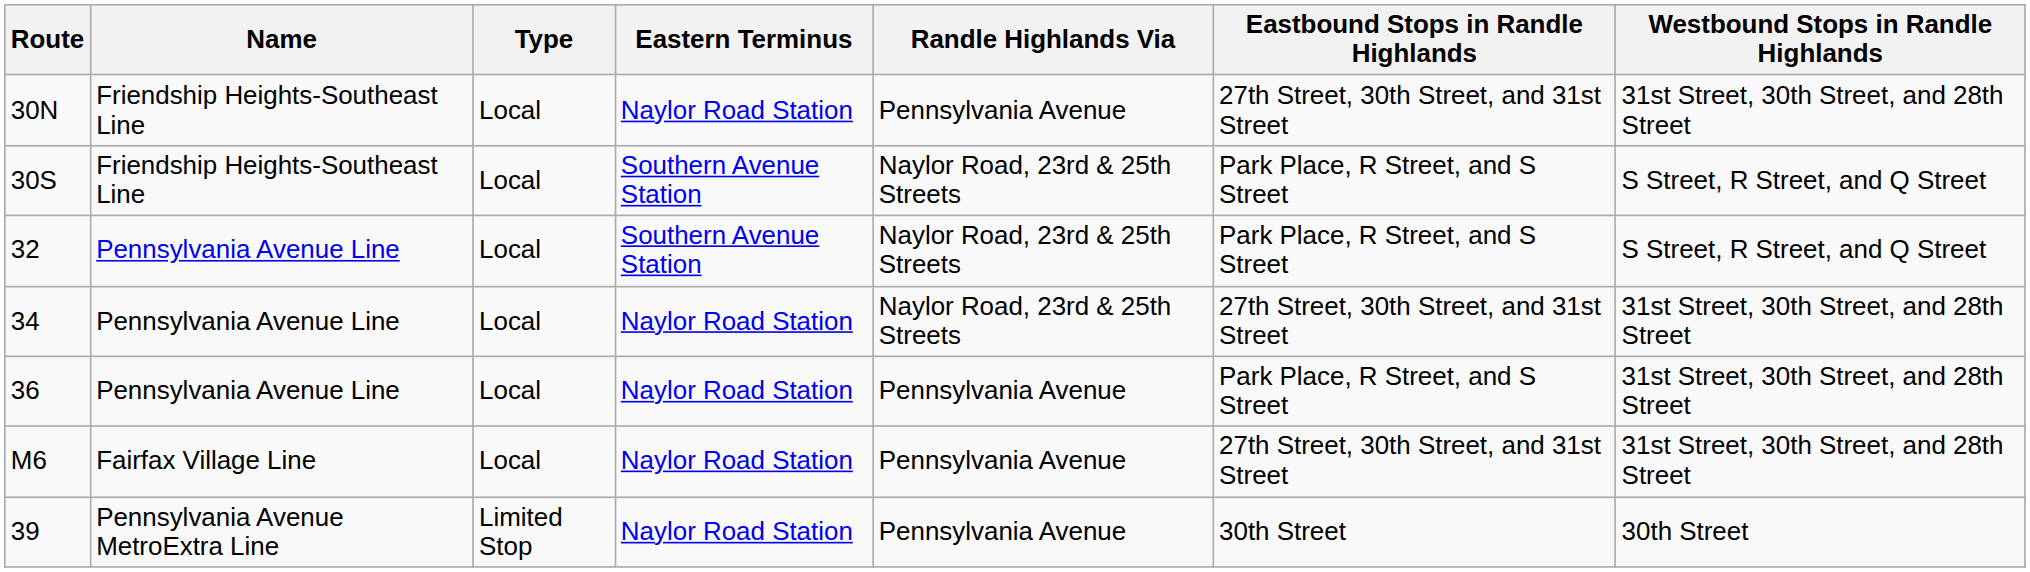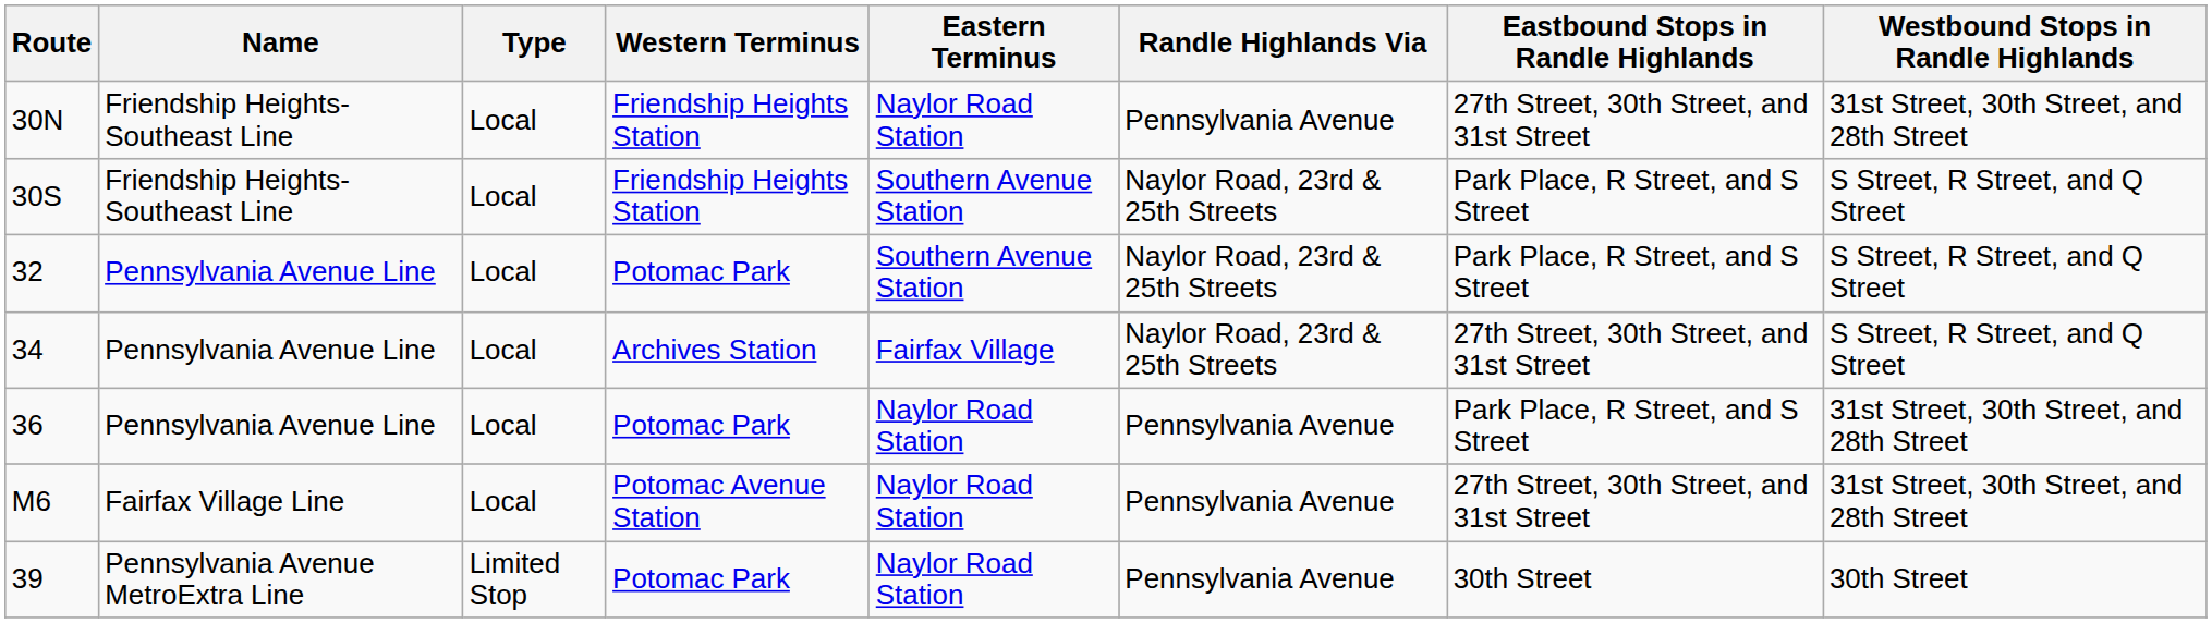+ column: Western Terminus | Friendship Heights Station | Friendship Heights Station | Potomac Park | Archives Station | Potomac Park | Potomac Avenue Station | Potomac Park
34 | Eastern Terminus: Naylor Road Station -> Fairfax Village
34 | Westbound Stops in Randle Highlands: 31st Street, 30th Street, and 28th Street -> S Street, R Street, and Q Street
